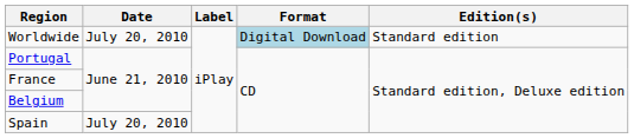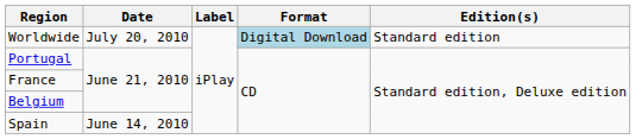Spain | Date: July 20, 2010 -> June 14, 2010
